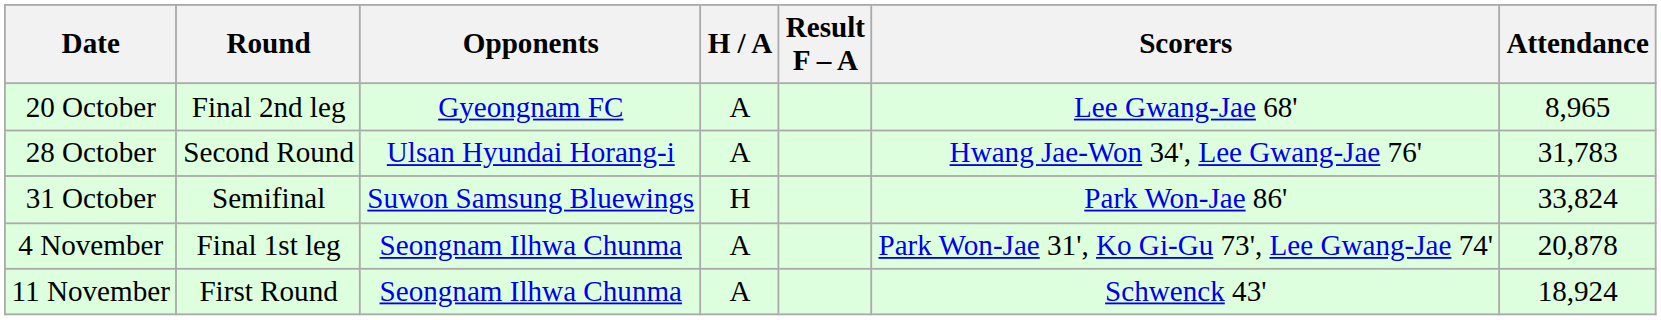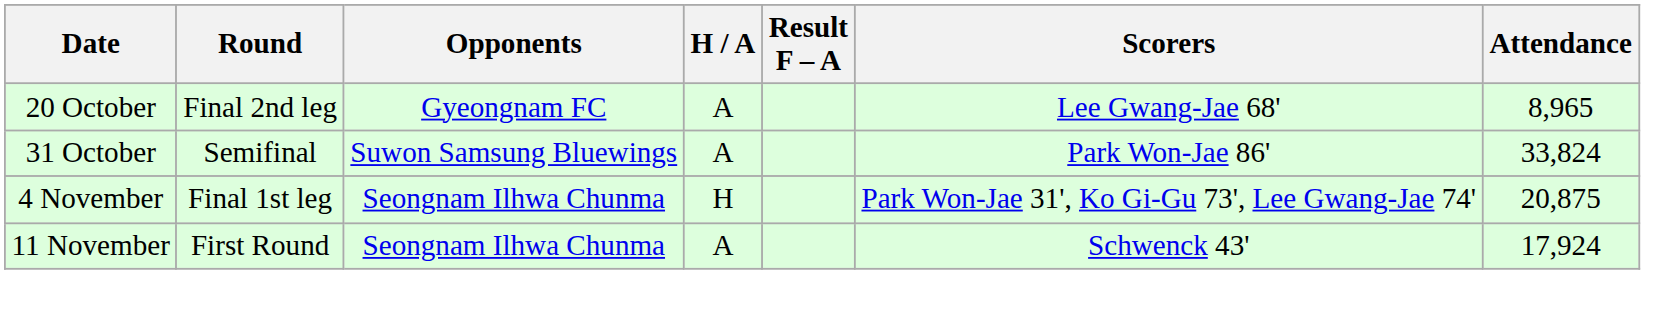- row: 28 October | Second Round | Ulsan Hyundai Horang-i | A | Hwang Jae-Won 34', Lee Gwang-Jae 76' | 31,783
31 October | H / A: H -> A
4 November | H / A: A -> H
4 November | Attendance: 20,878 -> 20,875
11 November | Attendance: 18,924 -> 17,924
